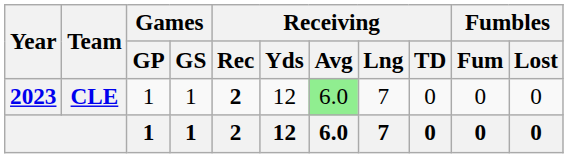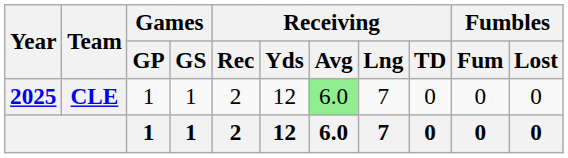CLE | Year: 2023 -> 2025
CLE | Receiving / Rec: bold -> normal
